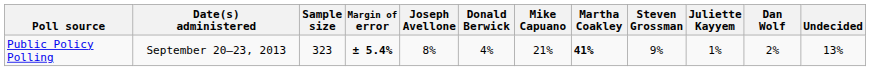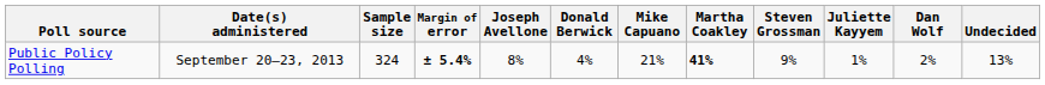Public Policy Polling | Sample size: 323 -> 324
